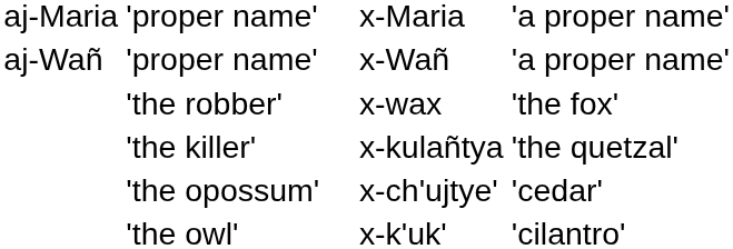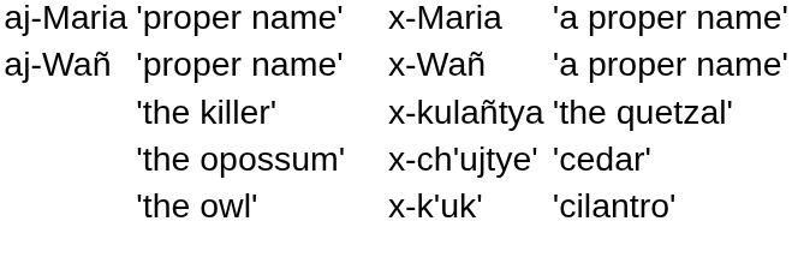- row: 'the robber' | x-wax | 'the fox'
